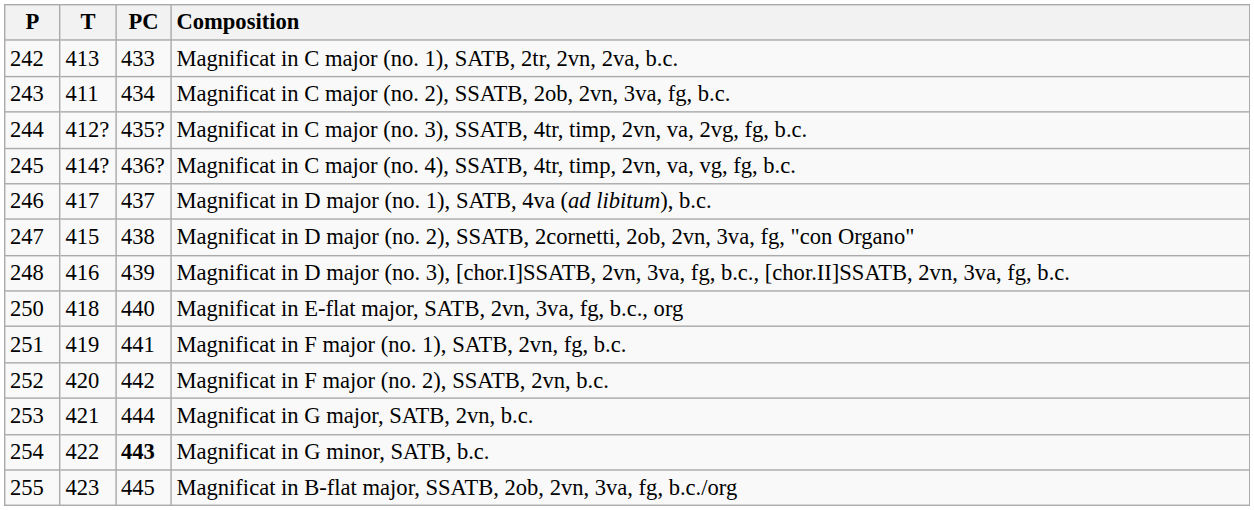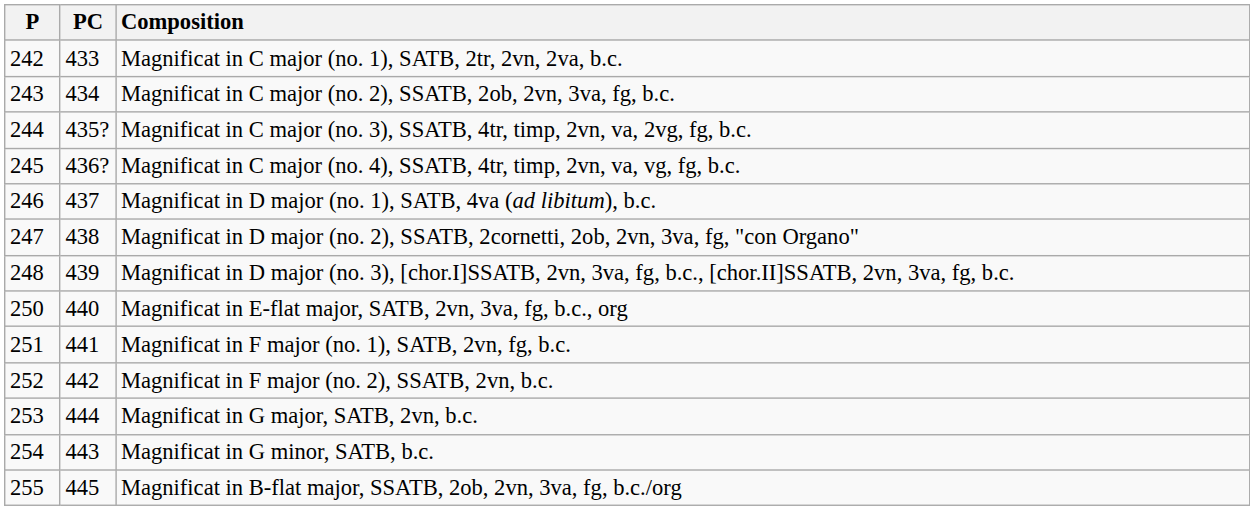- column: T | 413 | 411 | 412? | 414? | 417 | 415 | 416 | 418 | 419 | 420 | 421 | 422 | 423
Magnificat in G minor, SATB, b.c. | PC: bold -> normal
